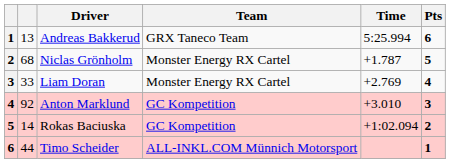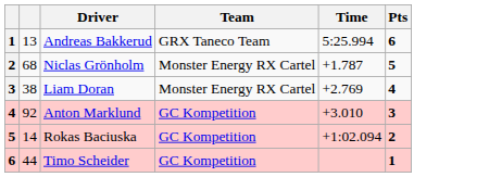Liam Doran | column 2: 33 -> 38
Timo Scheider | Team: ALL-INKL.COM Münnich Motorsport -> GC Kompetition
